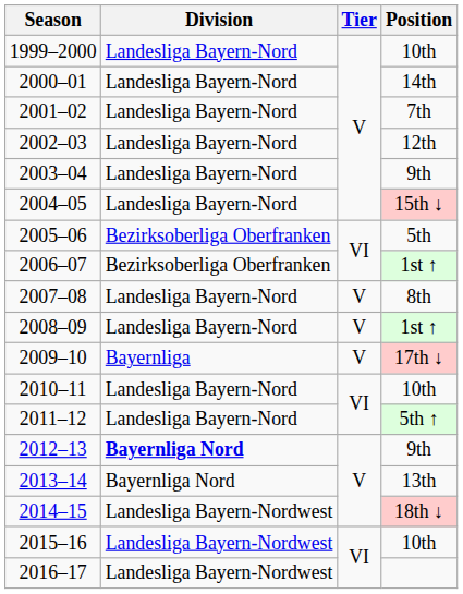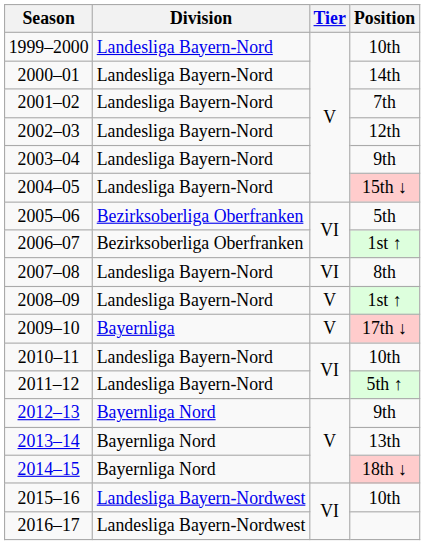2007–08 | Tier: V -> VI
2012–13 | Division: bold -> normal
2014–15 | Division: Landesliga Bayern-Nordwest -> Bayernliga Nord
